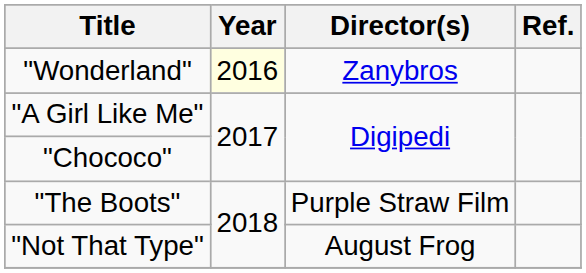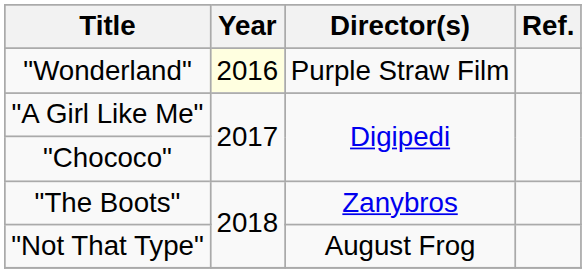"Wonderland" | Director(s): Zanybros -> Purple Straw Film
"The Boots" | Director(s): Purple Straw Film -> Zanybros
